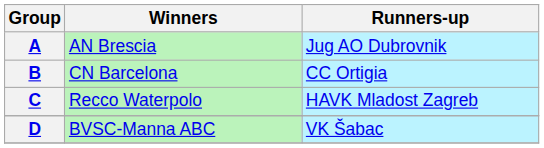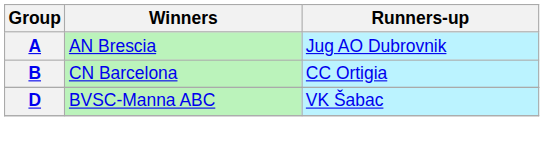- row: C | Recco Waterpolo | HAVK Mladost Zagreb
